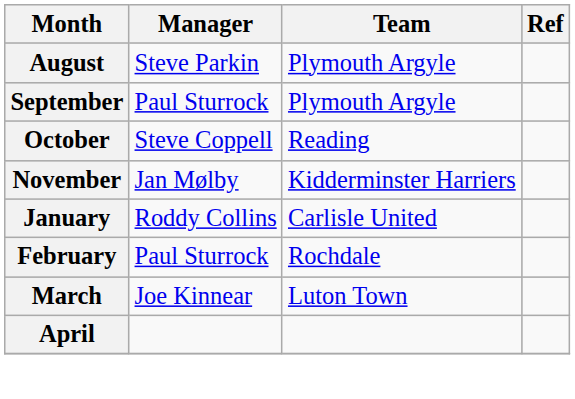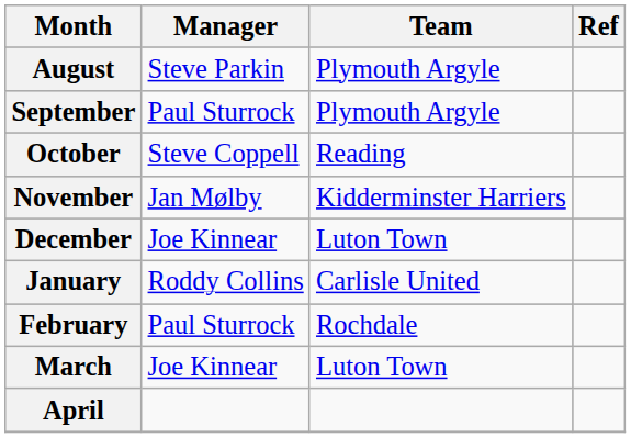+ row: December | Joe Kinnear | Luton Town
